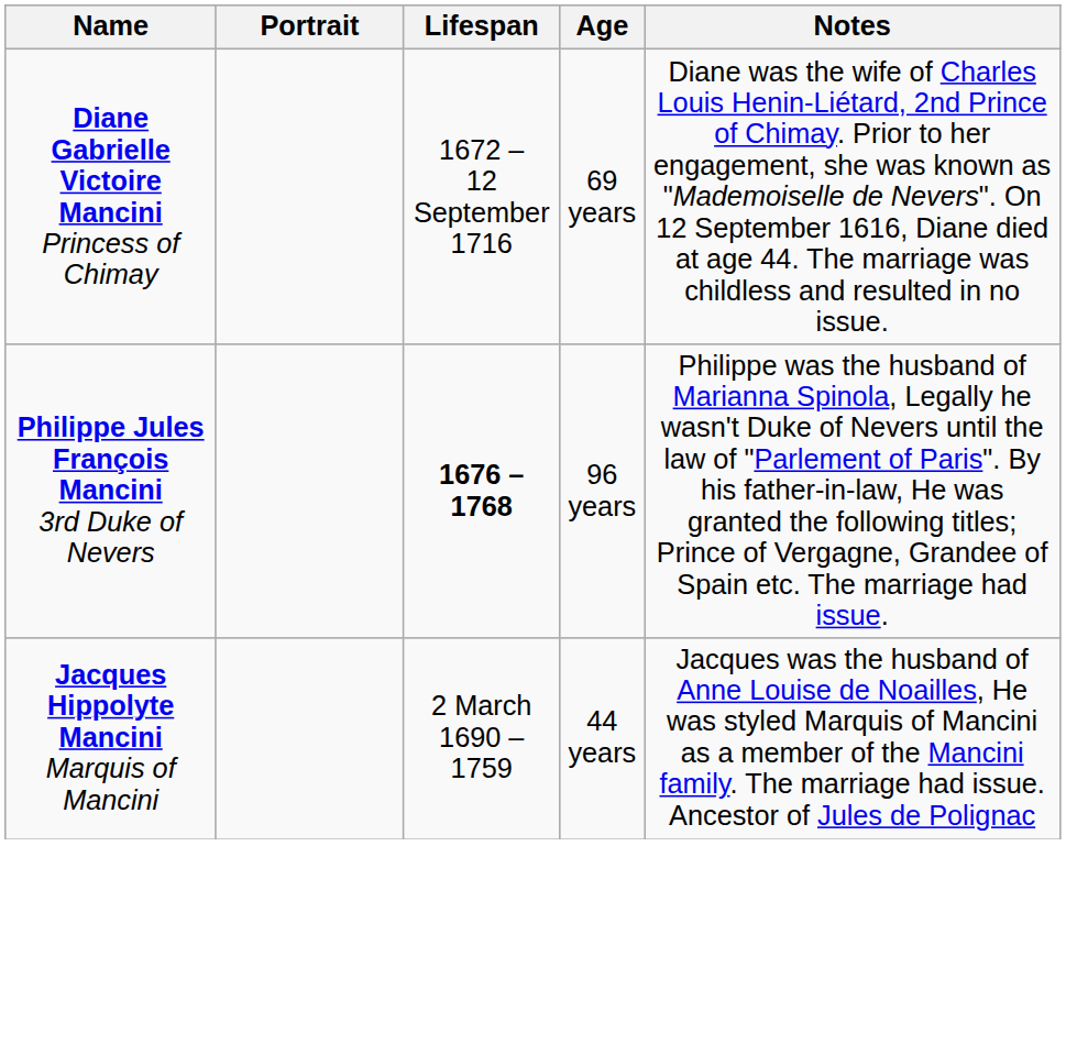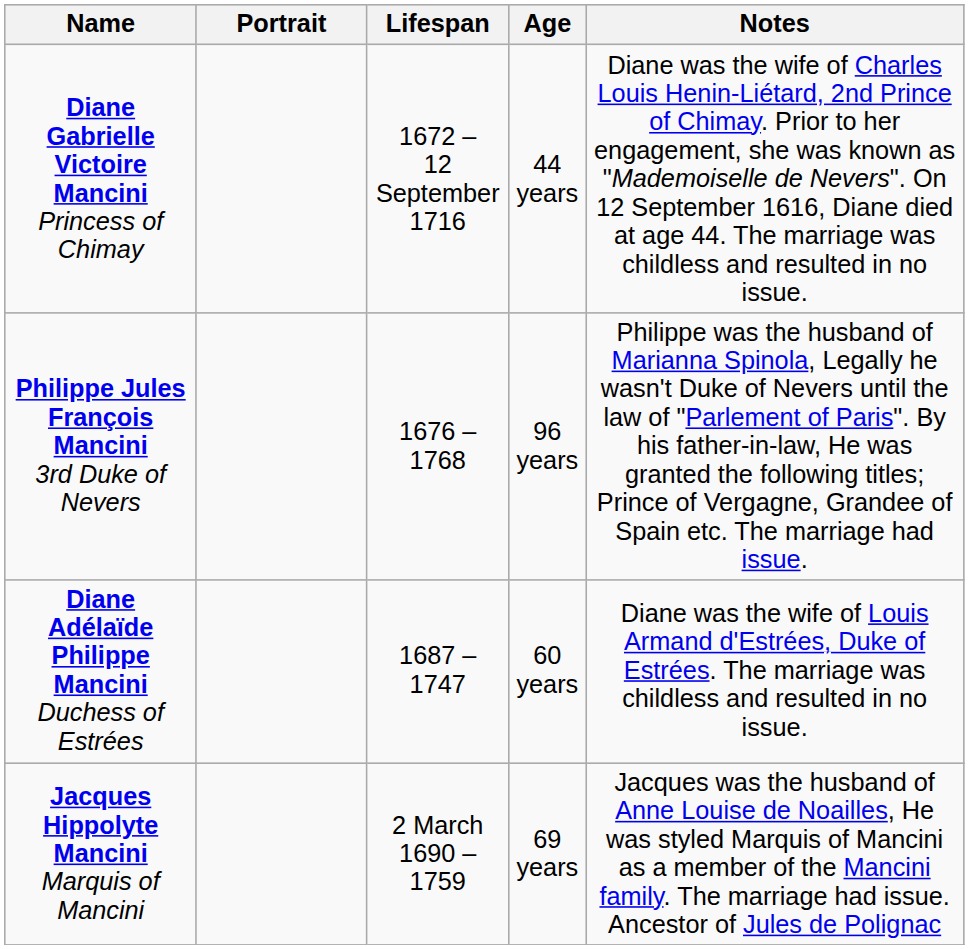Diane Gabrielle Victoire Mancini Princess of Chimay | Age: 69 years -> 44 years
Philippe Jules François Mancini 3rd Duke of Nevers | Lifespan: bold -> normal
+ row: Diane Adélaïde Philippe Mancini Duchess of Estrées | 1687 – 1747 | 60 years | Diane was the wife of Louis Armand d'Estrées, Duke of Estrées. The marriage was childless and resulted in no issue.
Jacques Hippolyte Mancini Marquis of Mancini | Age: 44 years -> 69 years
